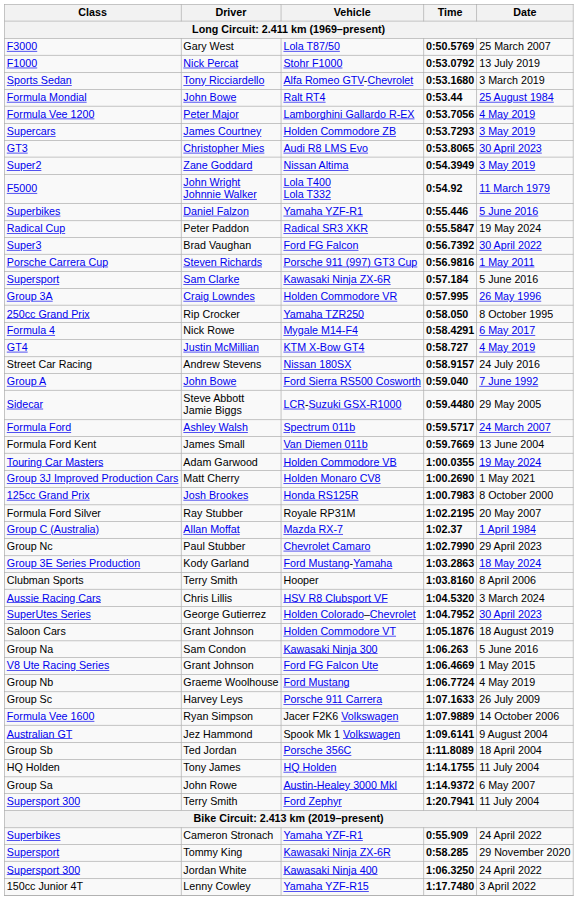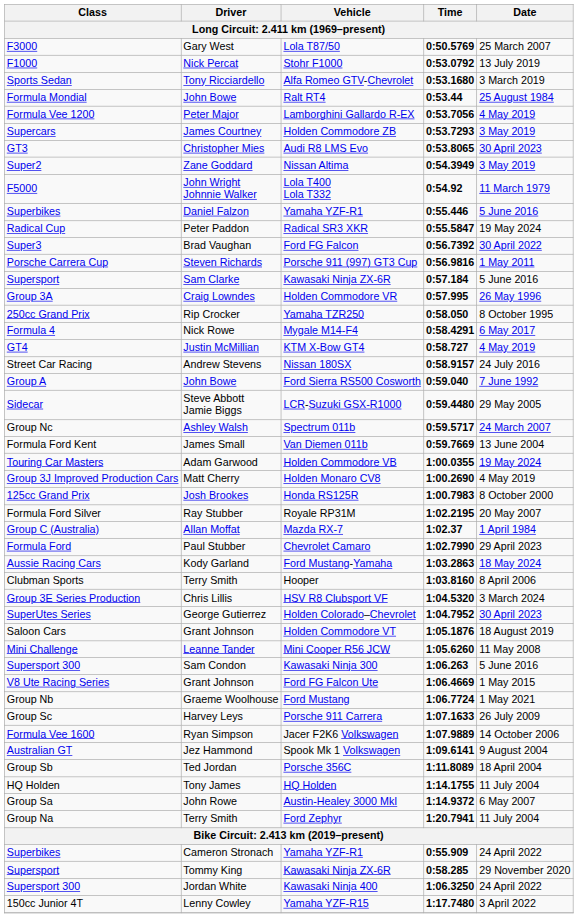Spectrum 011b | Class: Formula Ford -> Group Nc
Holden Monaro CV8 | Date: 1 May 2021 -> 4 May 2019
Chevrolet Camaro | Class: Group Nc -> Formula Ford
Ford Mustang-Yamaha | Class: Group 3E Series Production -> Aussie Racing Cars
HSV R8 Clubsport VF | Class: Aussie Racing Cars -> Group 3E Series Production
+ row: Mini Challenge | Leanne Tander | Mini Cooper R56 JCW | 1:05.6260 | 11 May 2008
Kawasaki Ninja 300 | Class: Group Na -> Supersport 300
Ford Mustang | Date: 4 May 2019 -> 1 May 2021
Ford Zephyr | Class: Supersport 300 -> Group Na
